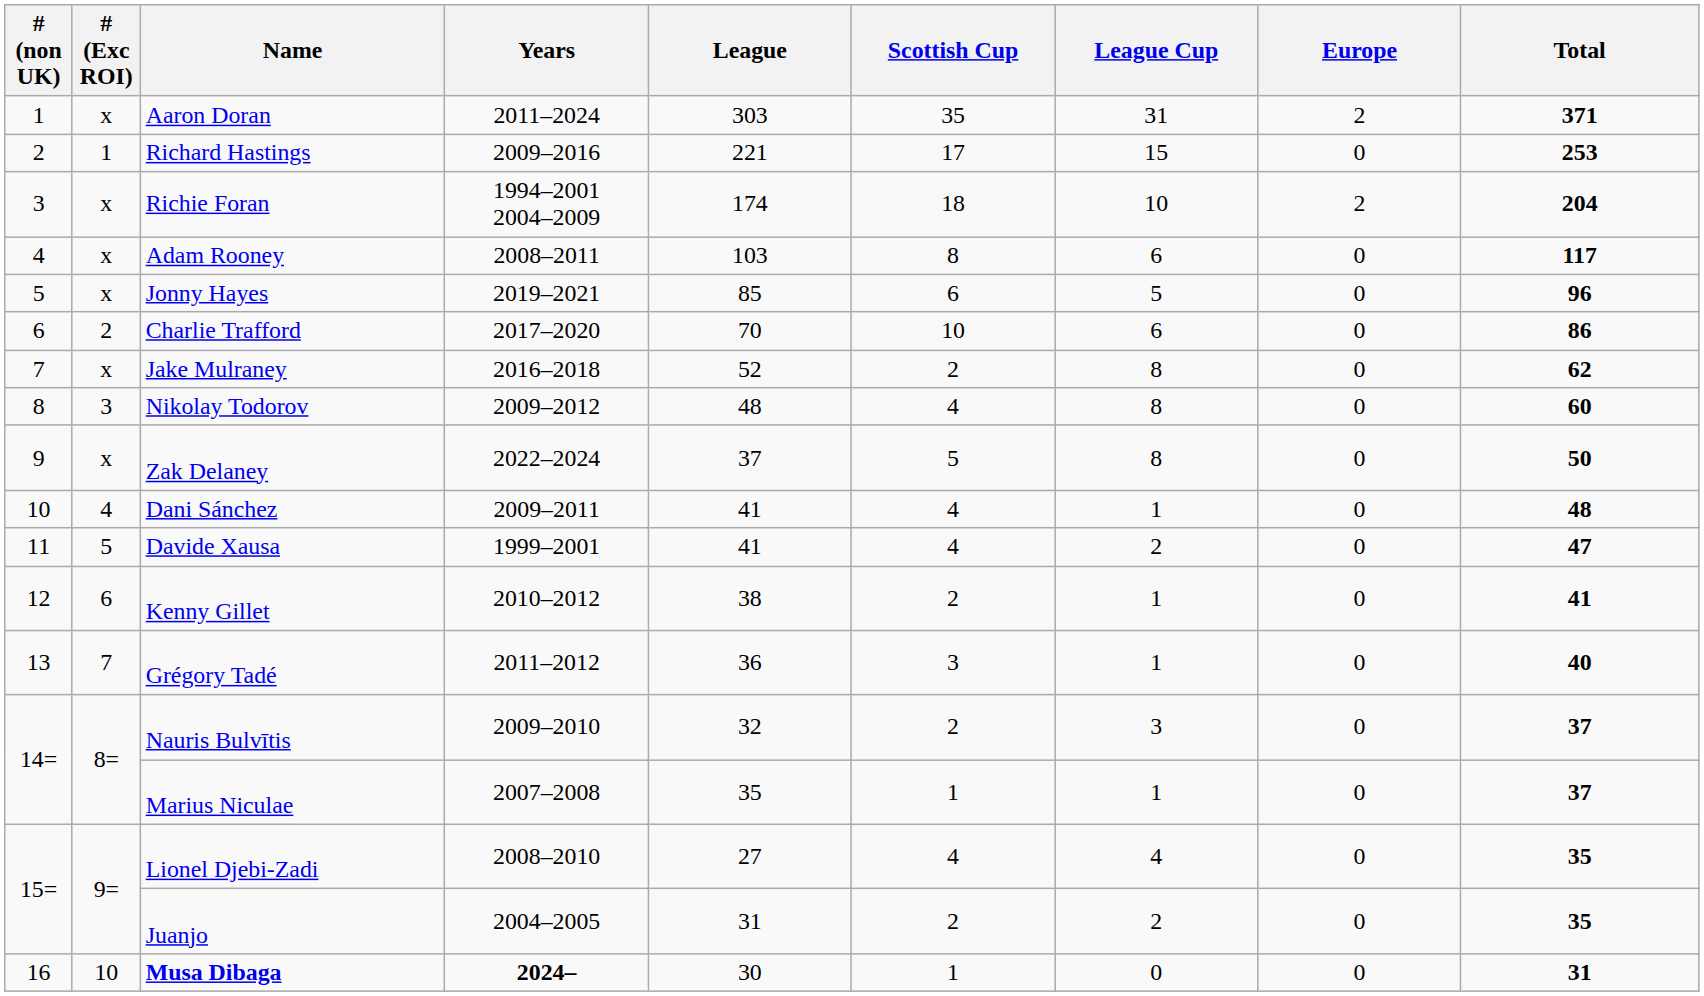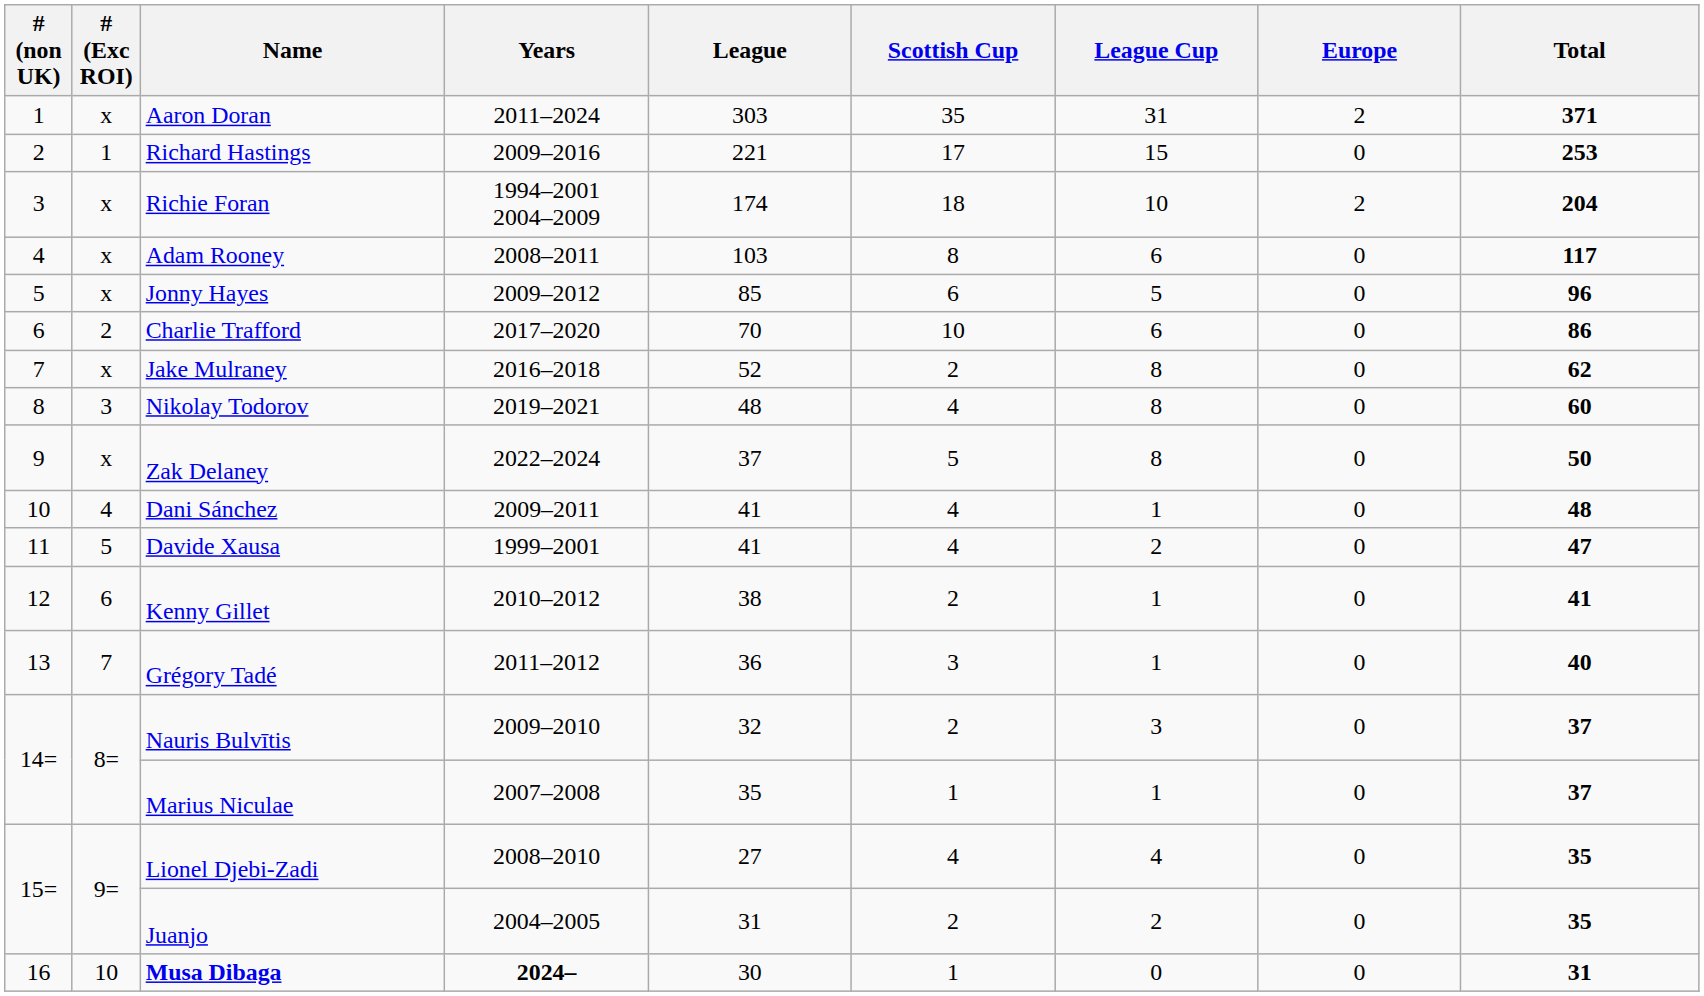Jonny Hayes | Years: 2019–2021 -> 2009–2012
Nikolay Todorov | Years: 2009–2012 -> 2019–2021
